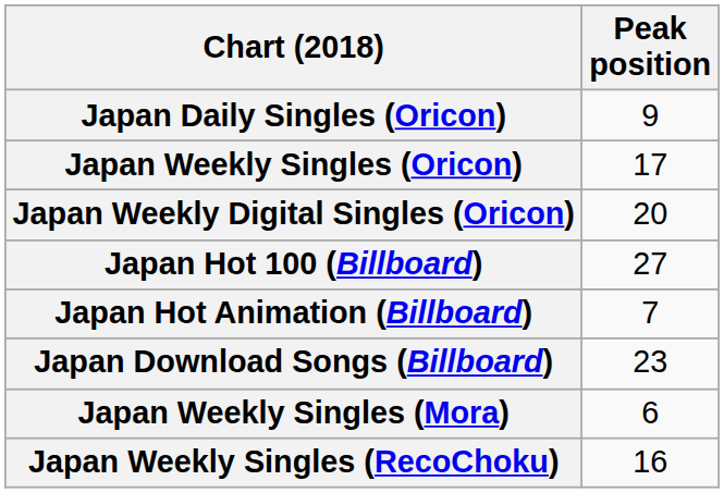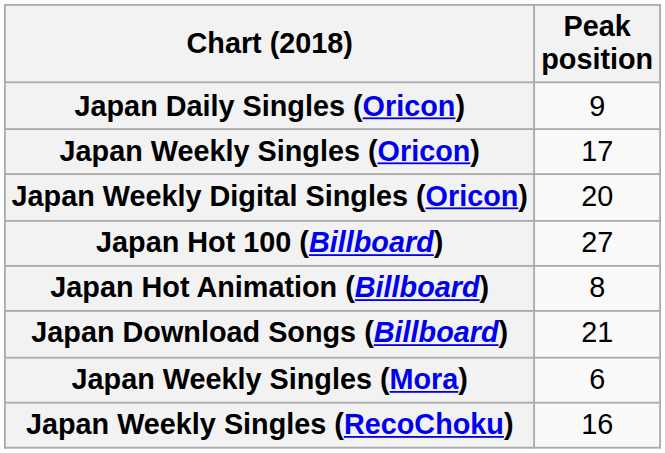Japan Hot Animation (Billboard) | Peak position: 7 -> 8
Japan Download Songs (Billboard) | Peak position: 23 -> 21
